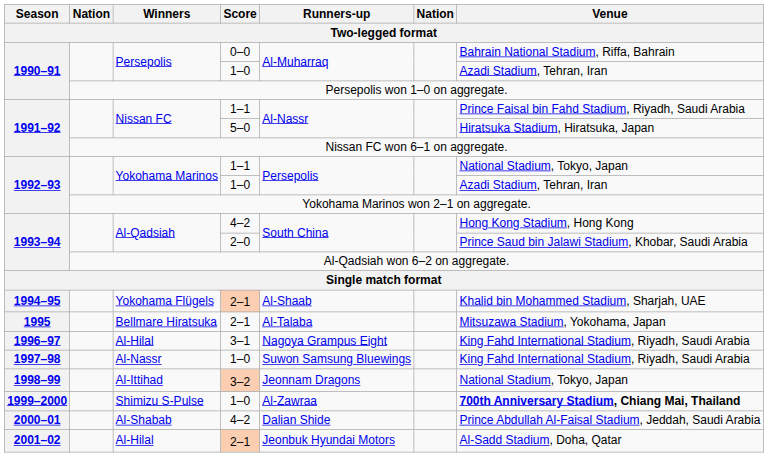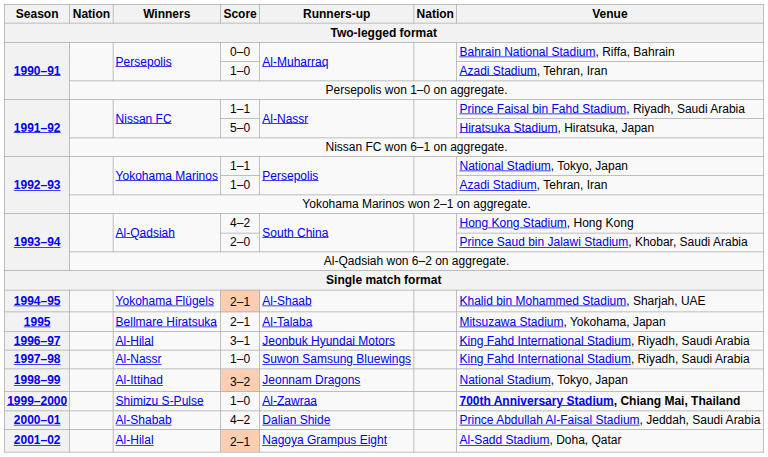Al-Hilal / 3–1 | Runners-up: Nagoya Grampus Eight -> Jeonbuk Hyundai Motors
Al-Hilal / 2–1 | Runners-up: Jeonbuk Hyundai Motors -> Nagoya Grampus Eight
